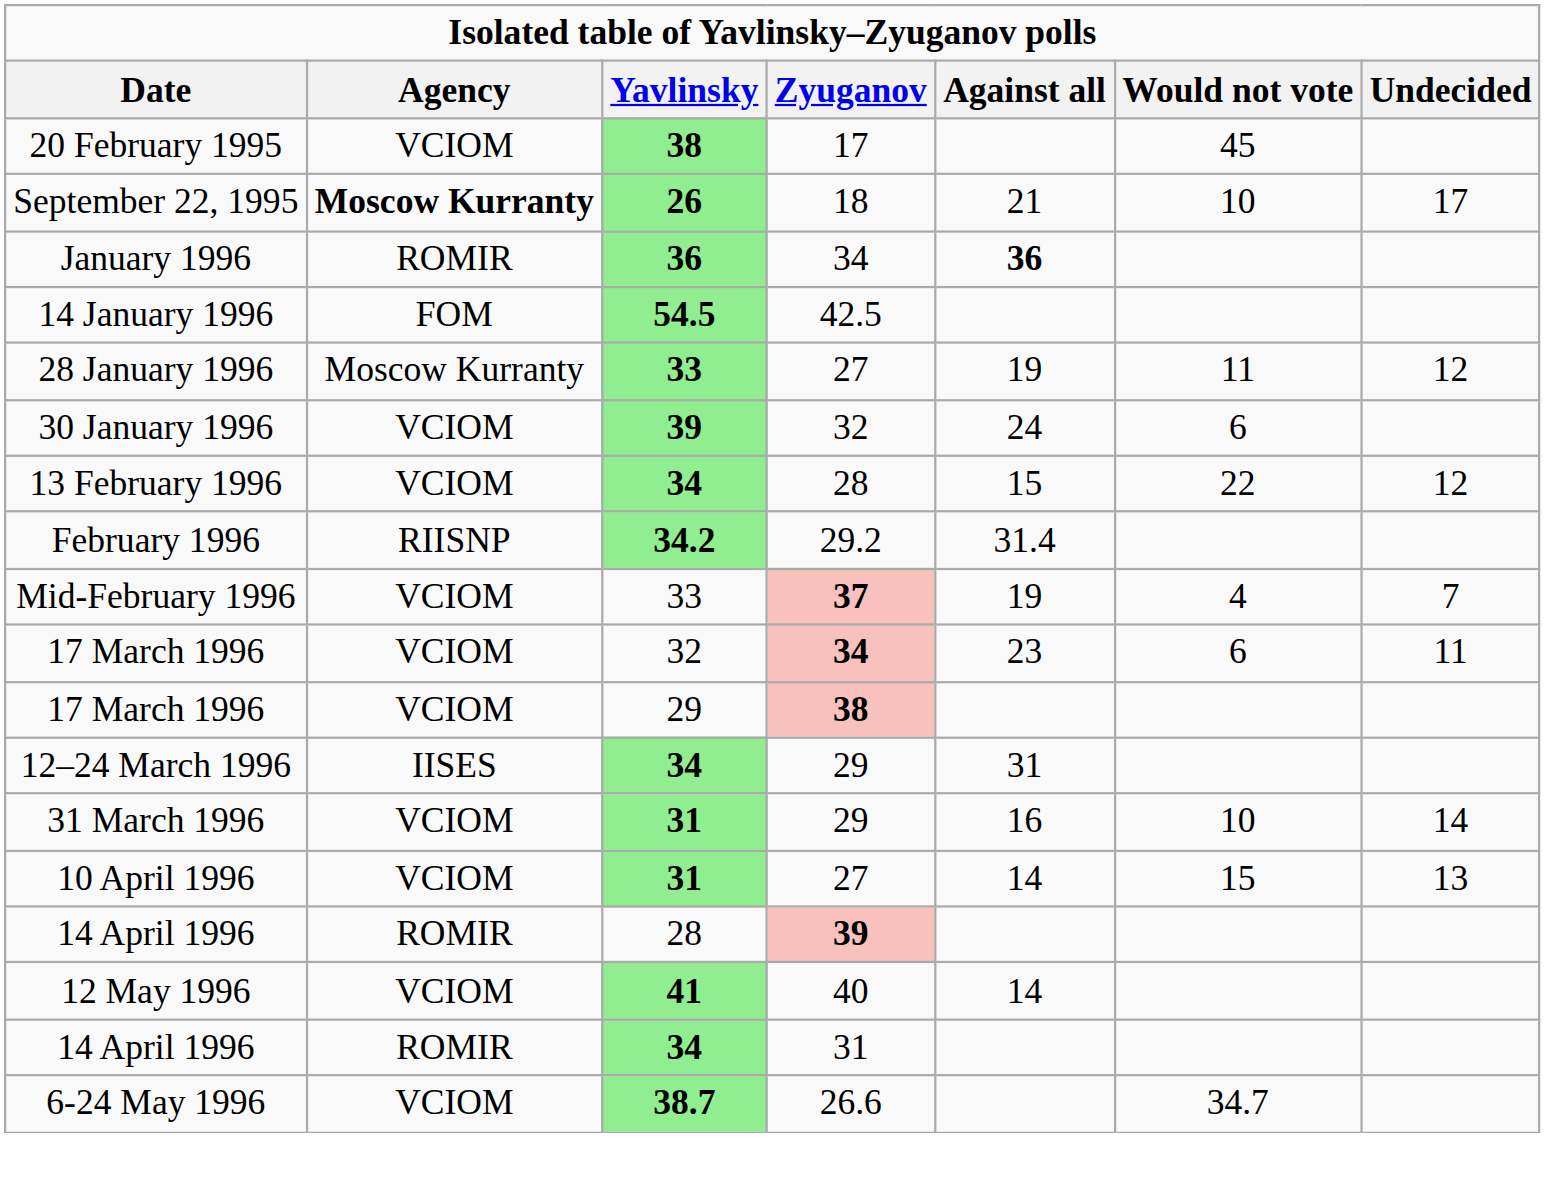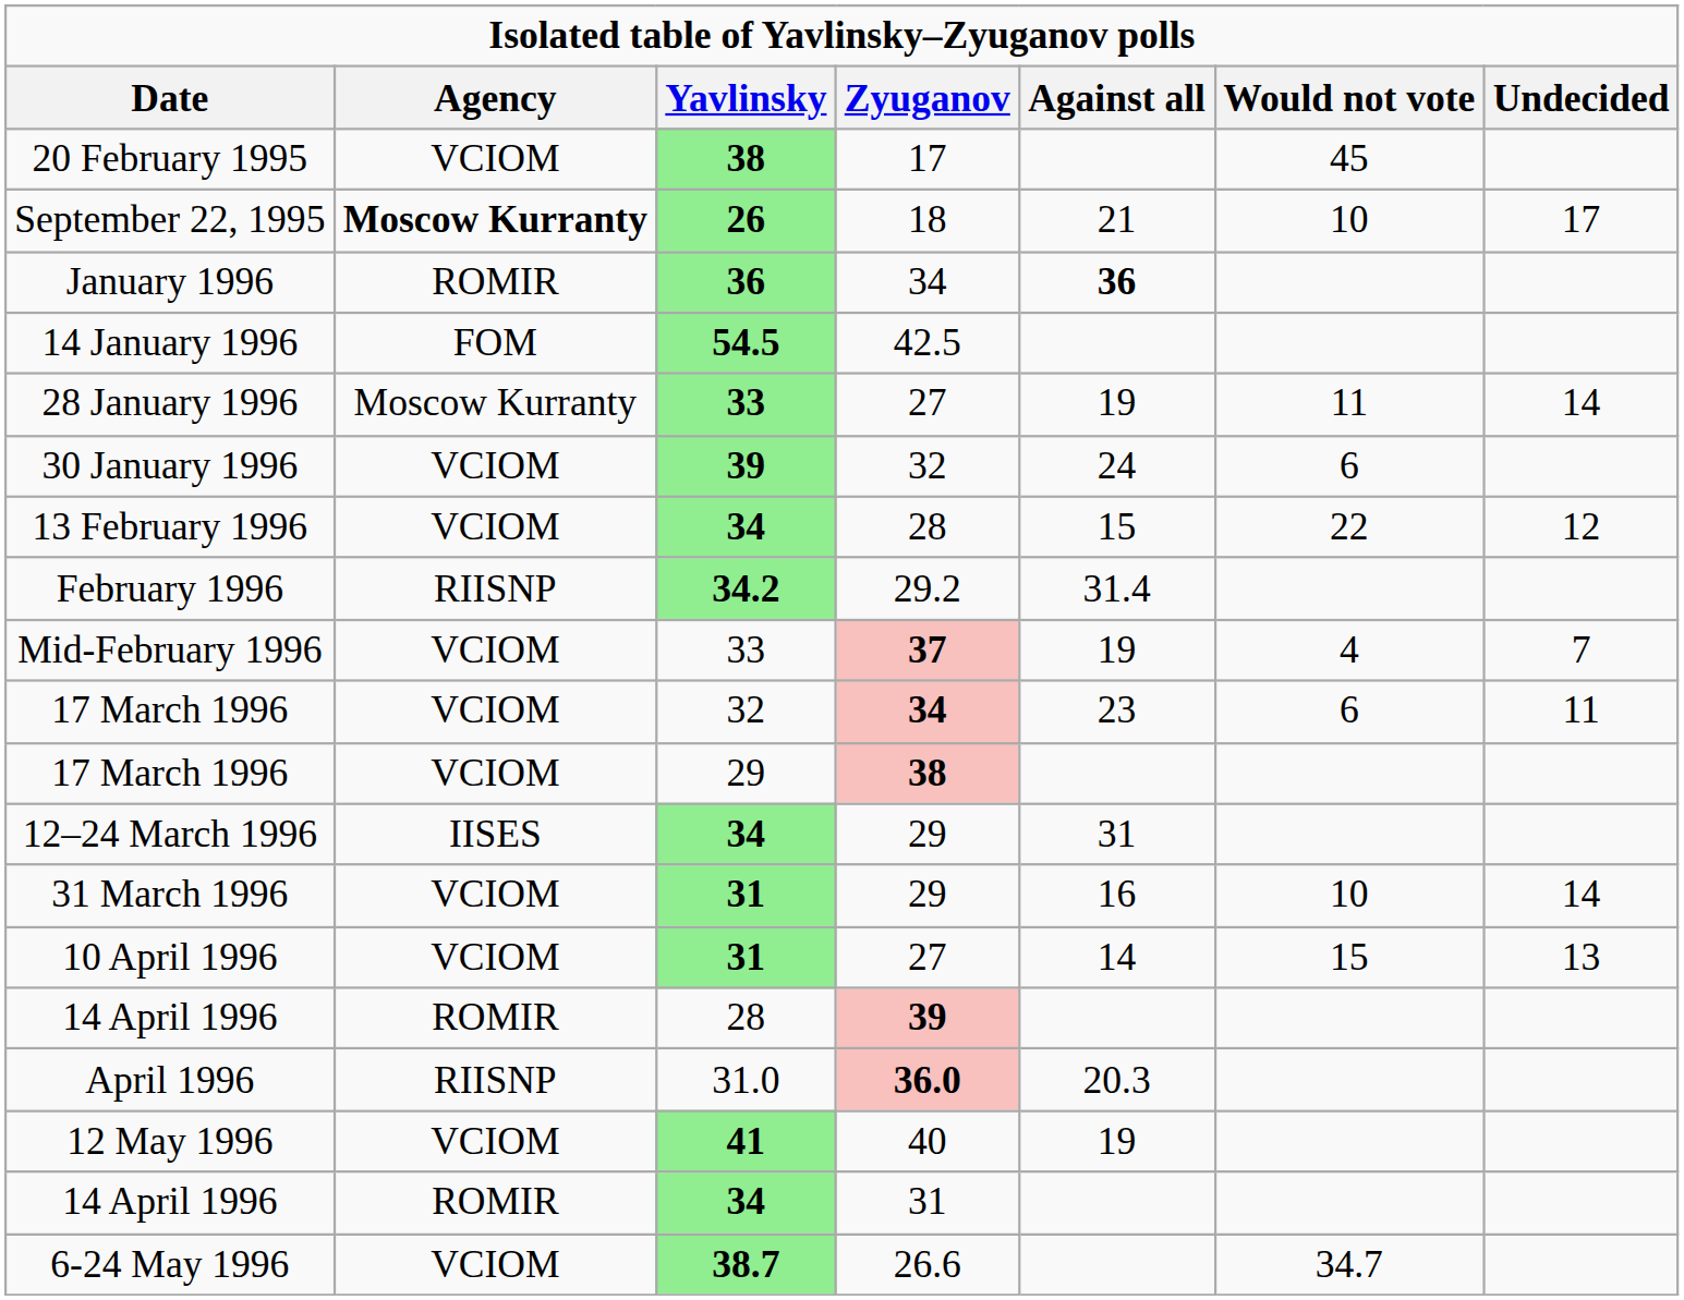28 January 1996 | Undecided: 12 -> 14
+ row: April 1996 | RIISNP | 31.0 | 36.0 | 20.3
12 May 1996 | Against all: 14 -> 19
